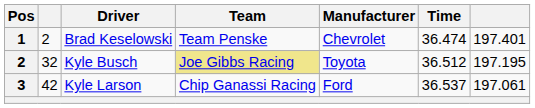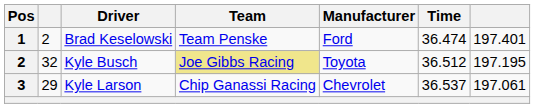Brad Keselowski | Manufacturer: Chevrolet -> Ford
Kyle Larson | column 2: 42 -> 29
Kyle Larson | Manufacturer: Ford -> Chevrolet
